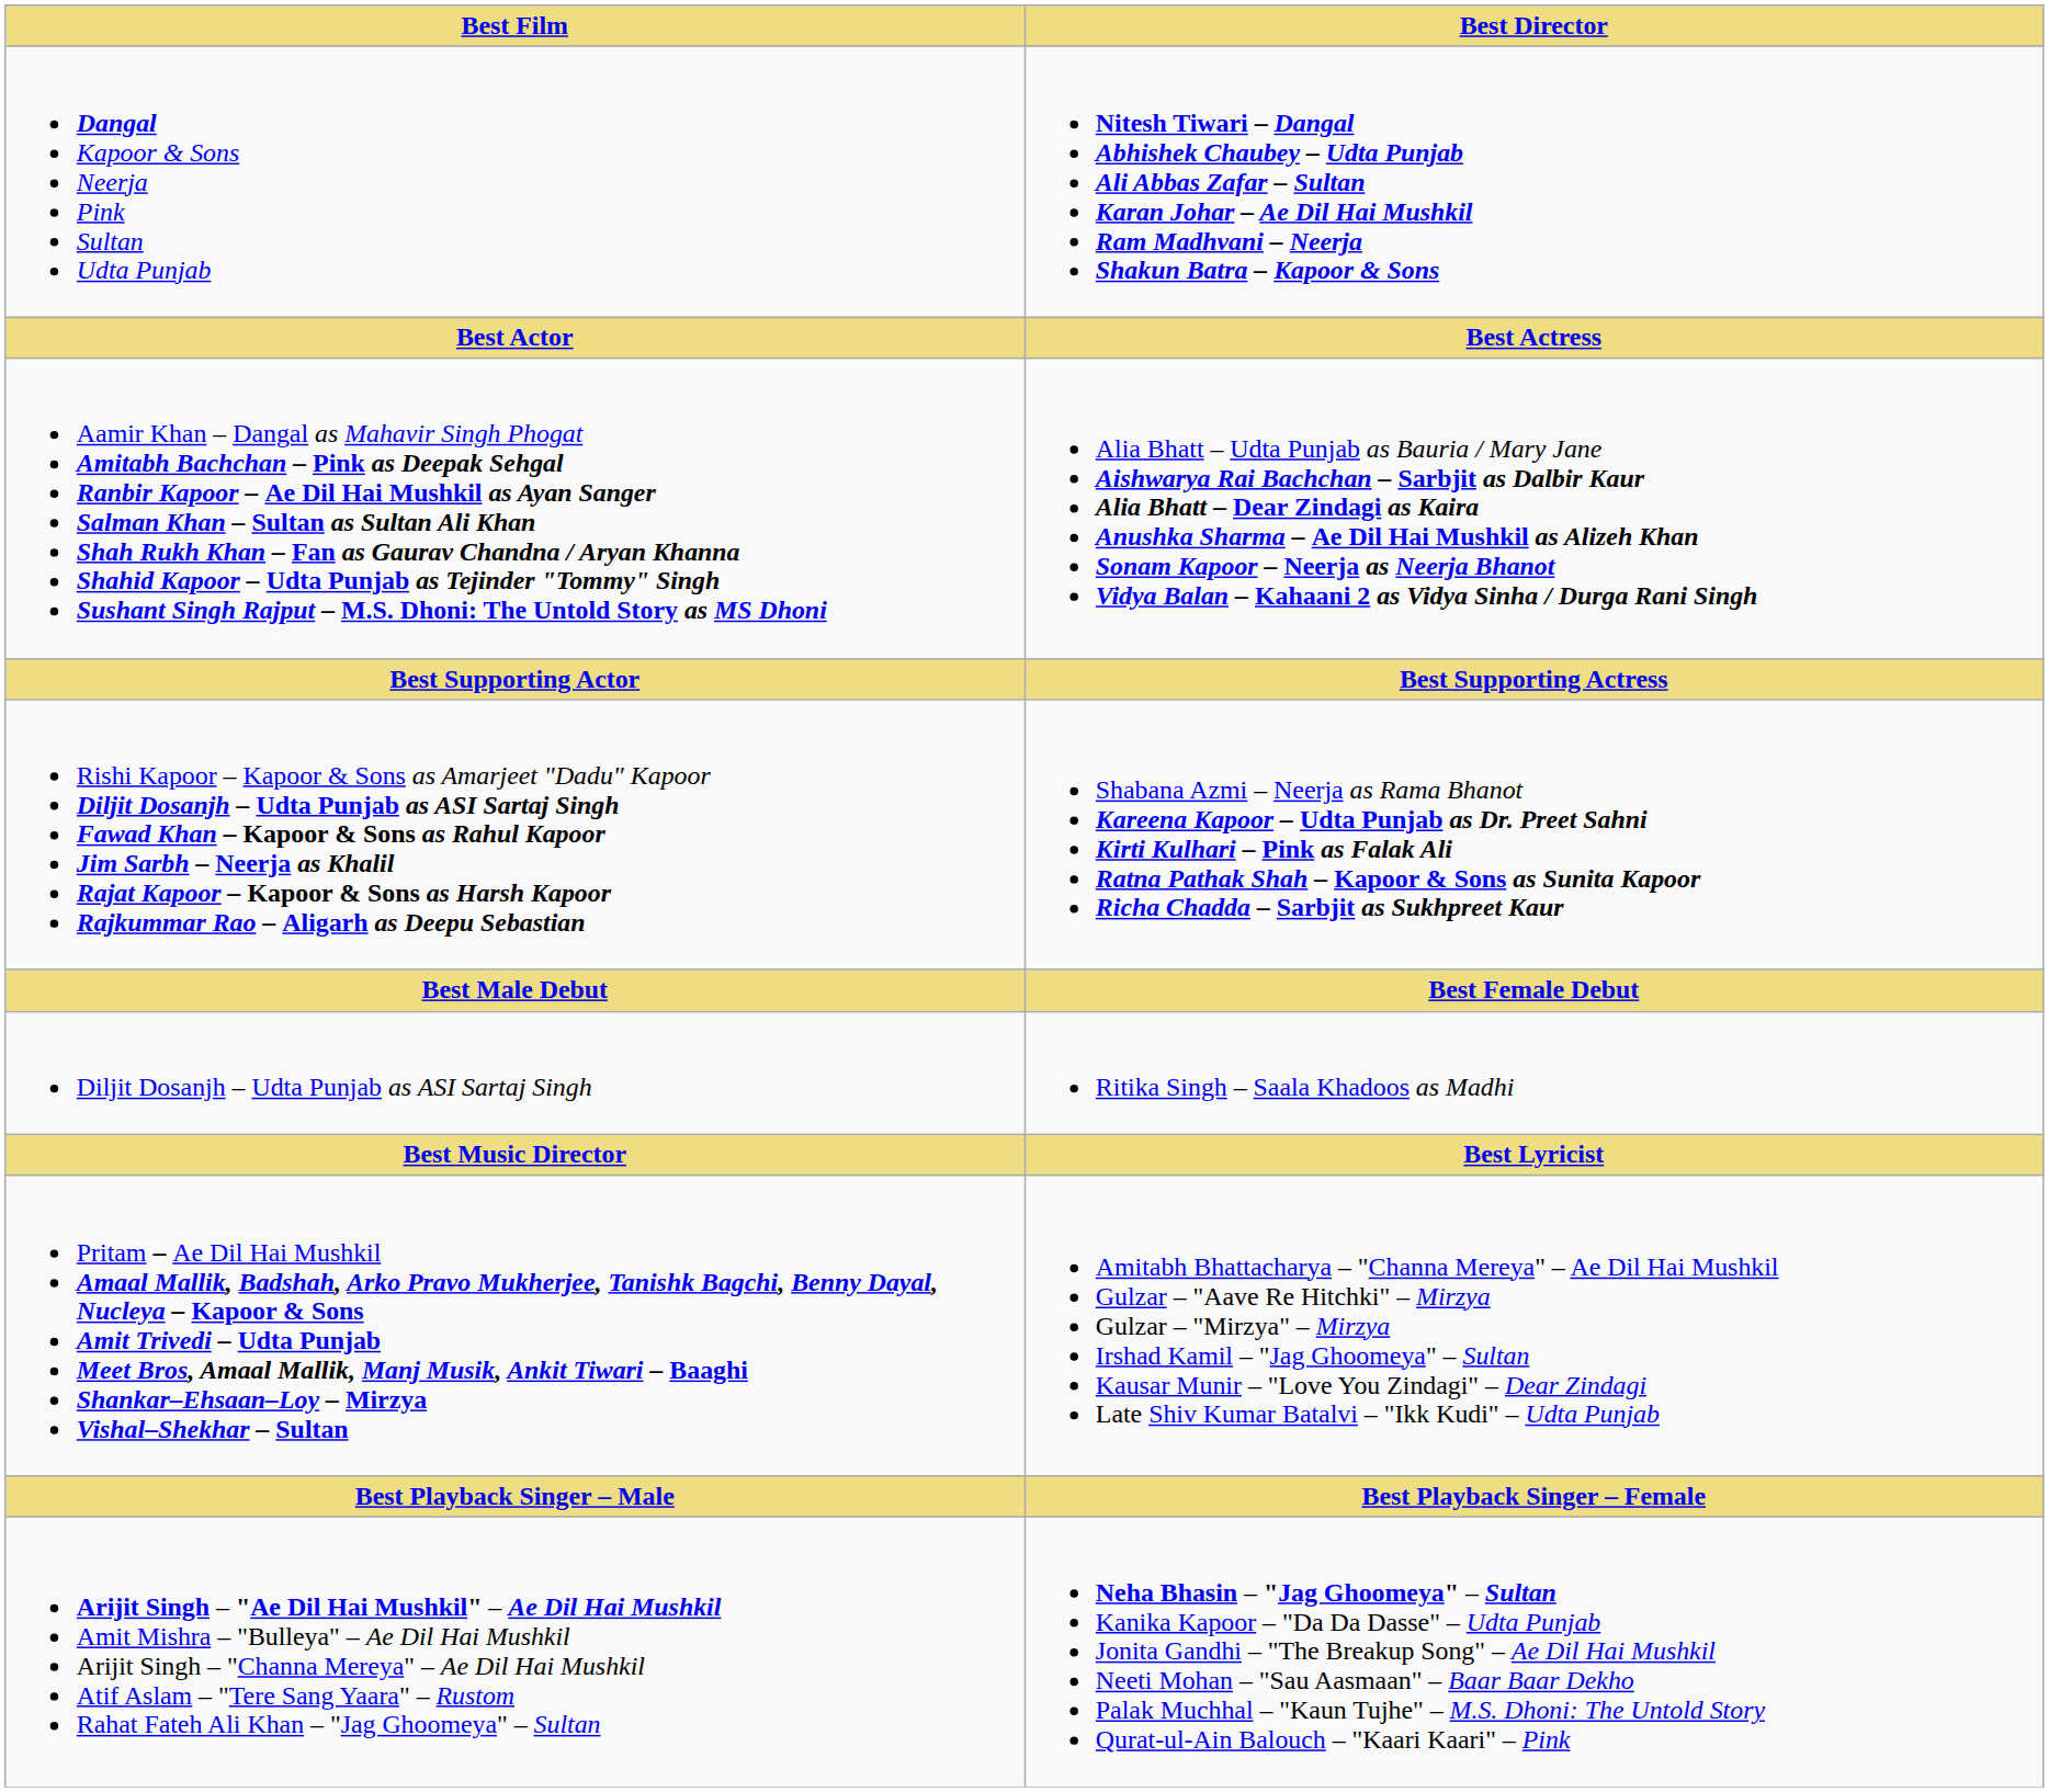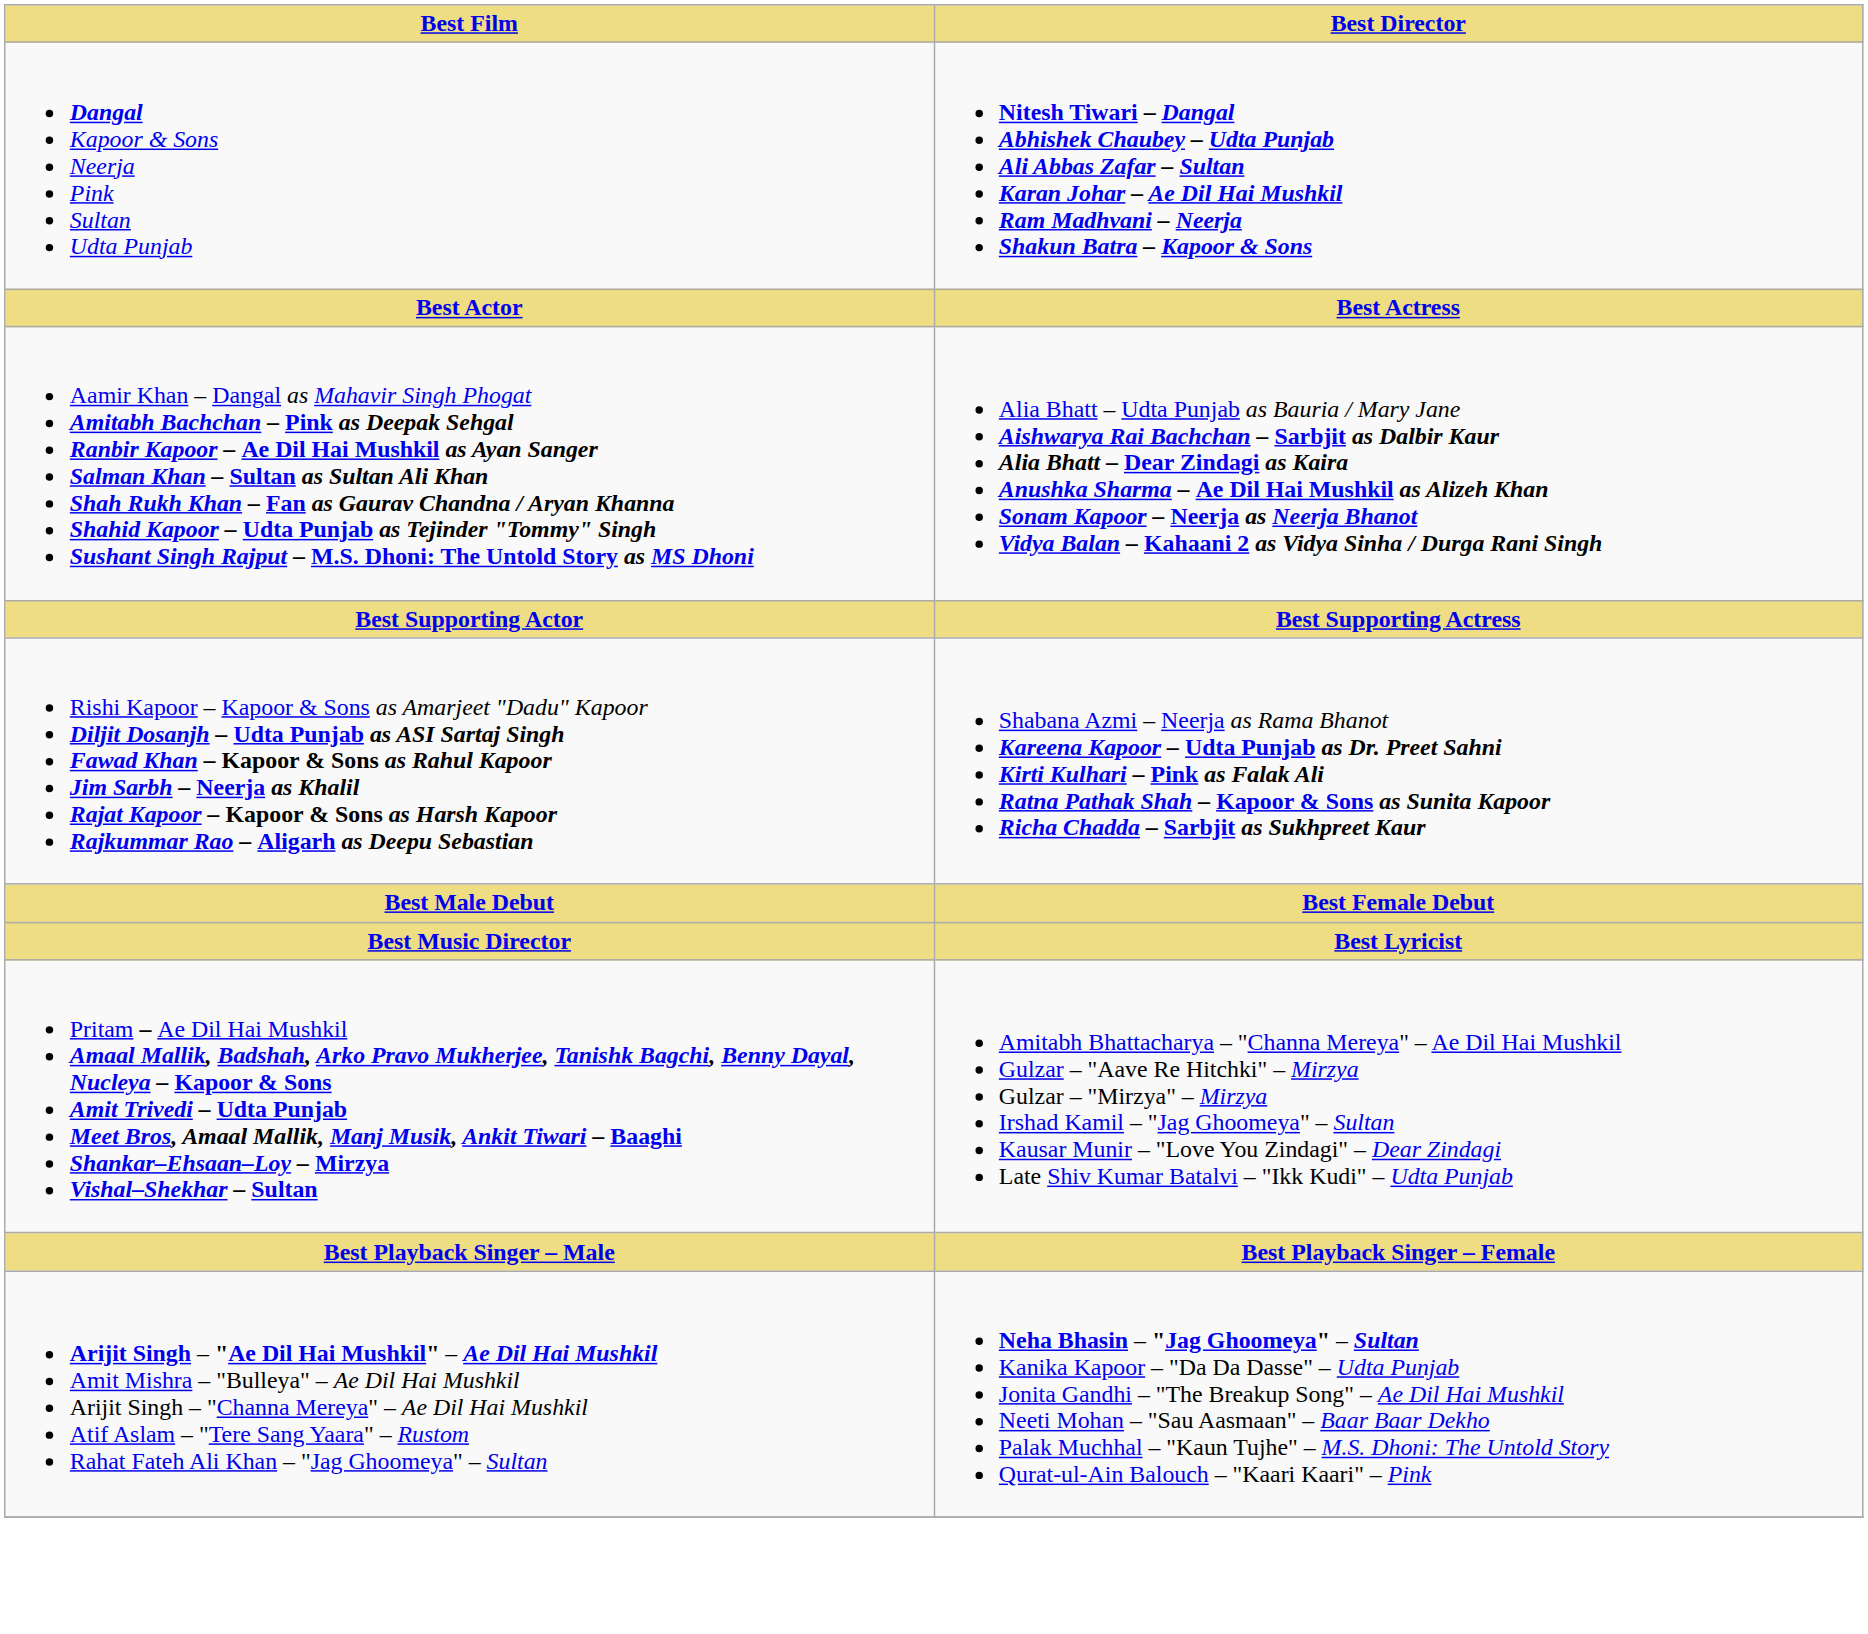- row: Diljit Dosanjh – Udta Punjab as ASI Sartaj Singh | Ritika Singh – Saala Khadoos as Madhi
